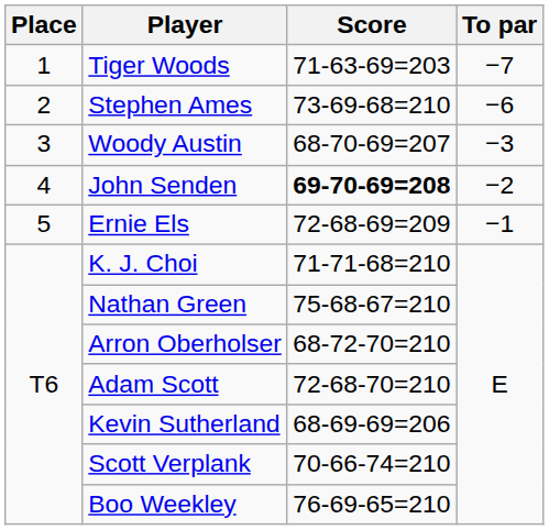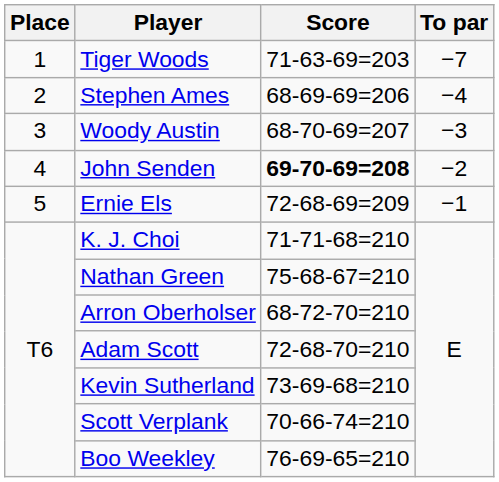Stephen Ames | Score: 73-69-68=210 -> 68-69-69=206
Stephen Ames | To par: −6 -> −4
Kevin Sutherland | Score: 68-69-69=206 -> 73-69-68=210
